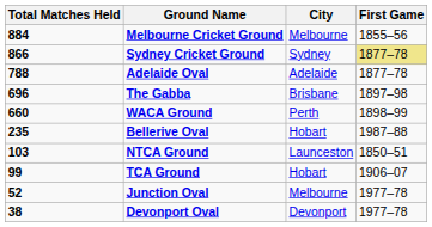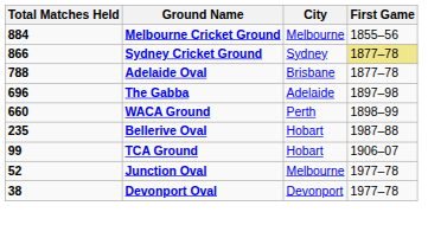Adelaide Oval | City: Adelaide -> Brisbane
The Gabba | City: Brisbane -> Adelaide
- row: 103 | NTCA Ground | Launceston | 1850–51
